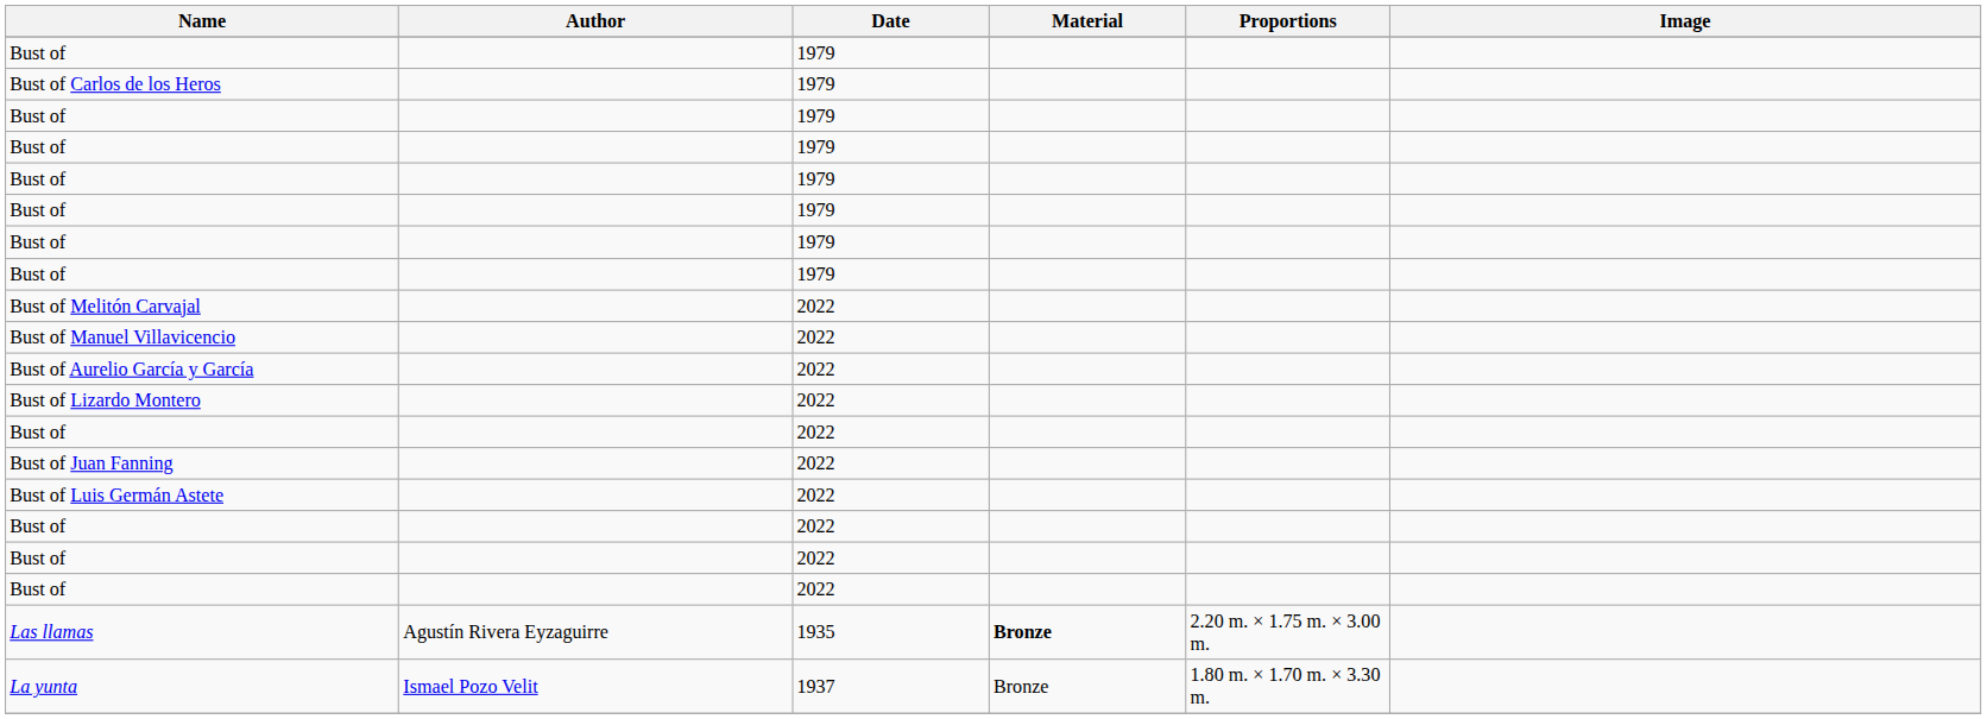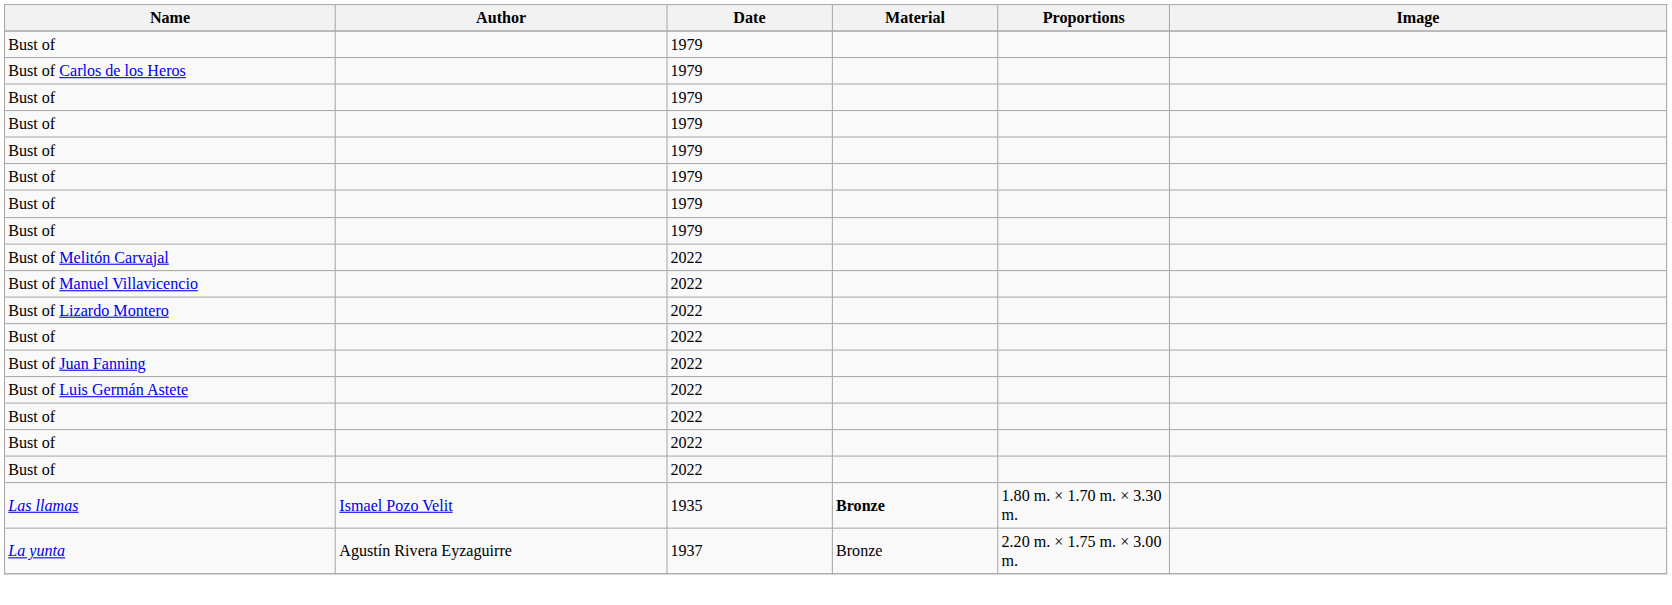- row: Bust of Aurelio García y García | 2022
Las llamas | Author: Agustín Rivera Eyzaguirre -> Ismael Pozo Velit
Las llamas | Proportions: 2.20 m. × 1.75 m. × 3.00 m. -> 1.80 m. × 1.70 m. × 3.30 m.
La yunta | Author: Ismael Pozo Velit -> Agustín Rivera Eyzaguirre
La yunta | Proportions: 1.80 m. × 1.70 m. × 3.30 m. -> 2.20 m. × 1.75 m. × 3.00 m.
